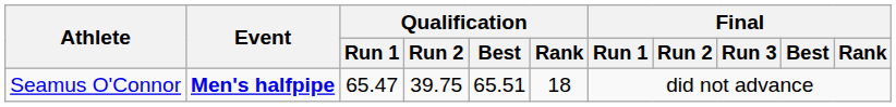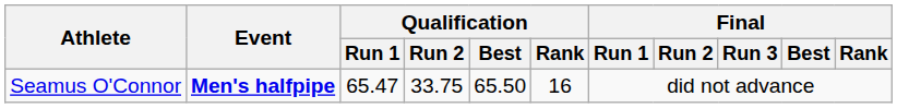Seamus O'Connor | Qualification / Run 2: 39.75 -> 33.75
Seamus O'Connor | Qualification / Best: 65.51 -> 65.50
Seamus O'Connor | Qualification / Rank: 18 -> 16
